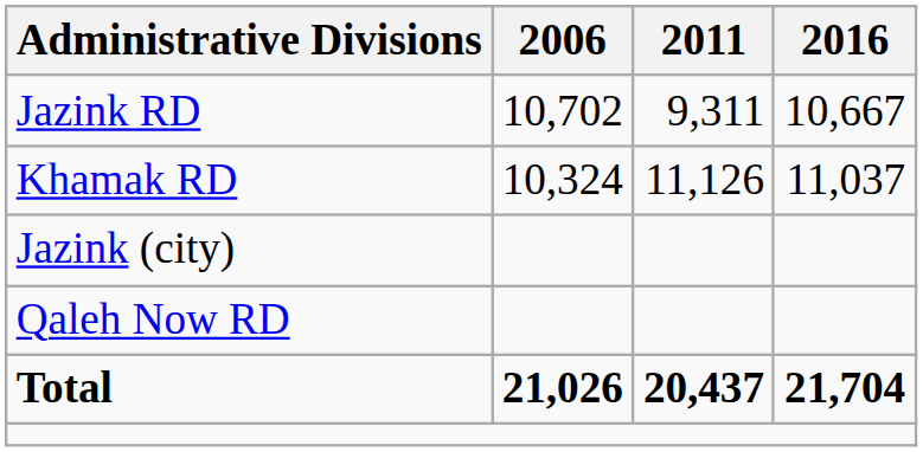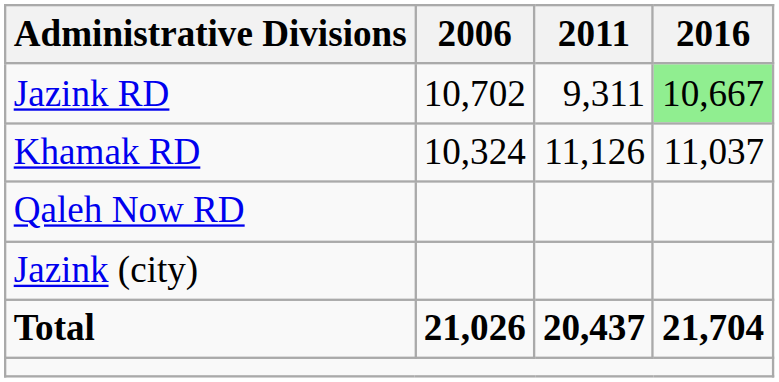Jazink RD | 2016: no background -> lightgreen background
rows swapped: Qaleh Now RD <-> Jazink (city)
